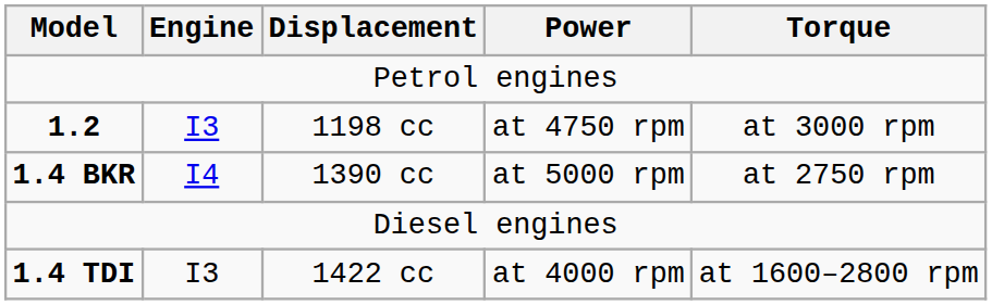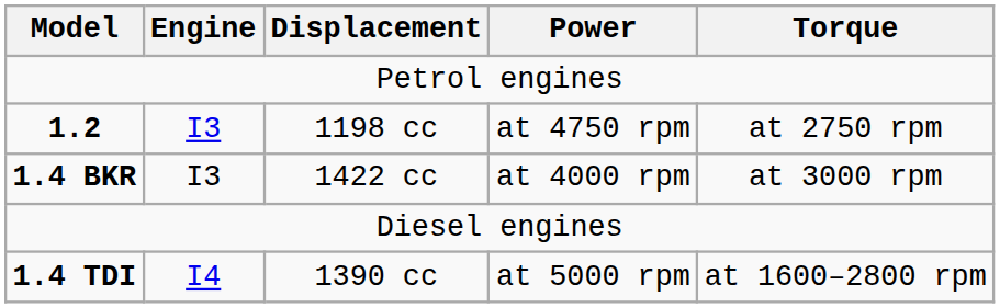1.2 | Torque: at 3000 rpm -> at 2750 rpm
1.4 BKR | Engine: I4 -> I3
1.4 BKR | Displacement: 1390 cc -> 1422 cc
1.4 BKR | Power: at 5000 rpm -> at 4000 rpm
1.4 BKR | Torque: at 2750 rpm -> at 3000 rpm
1.4 TDI | Engine: I3 -> I4
1.4 TDI | Displacement: 1422 cc -> 1390 cc
1.4 TDI | Power: at 4000 rpm -> at 5000 rpm
